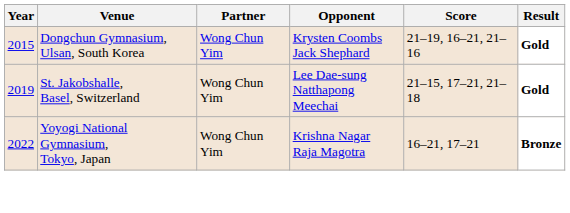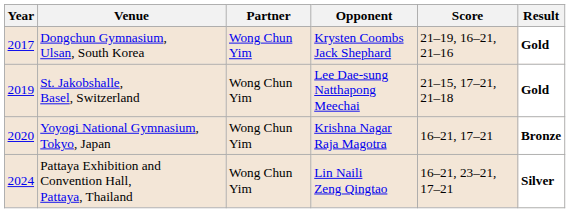Dongchun Gymnasium, Ulsan, South Korea | Year: 2015 -> 2017
Yoyogi National Gymnasium, Tokyo, Japan | Year: 2022 -> 2020
+ row: 2024 | Pattaya Exhibition and Convention Hall, Pattaya, Thailand | Wong Chun Yim | Lin Naili Zeng Qingtao | 16–21, 23–21, 17–21 | Silver
